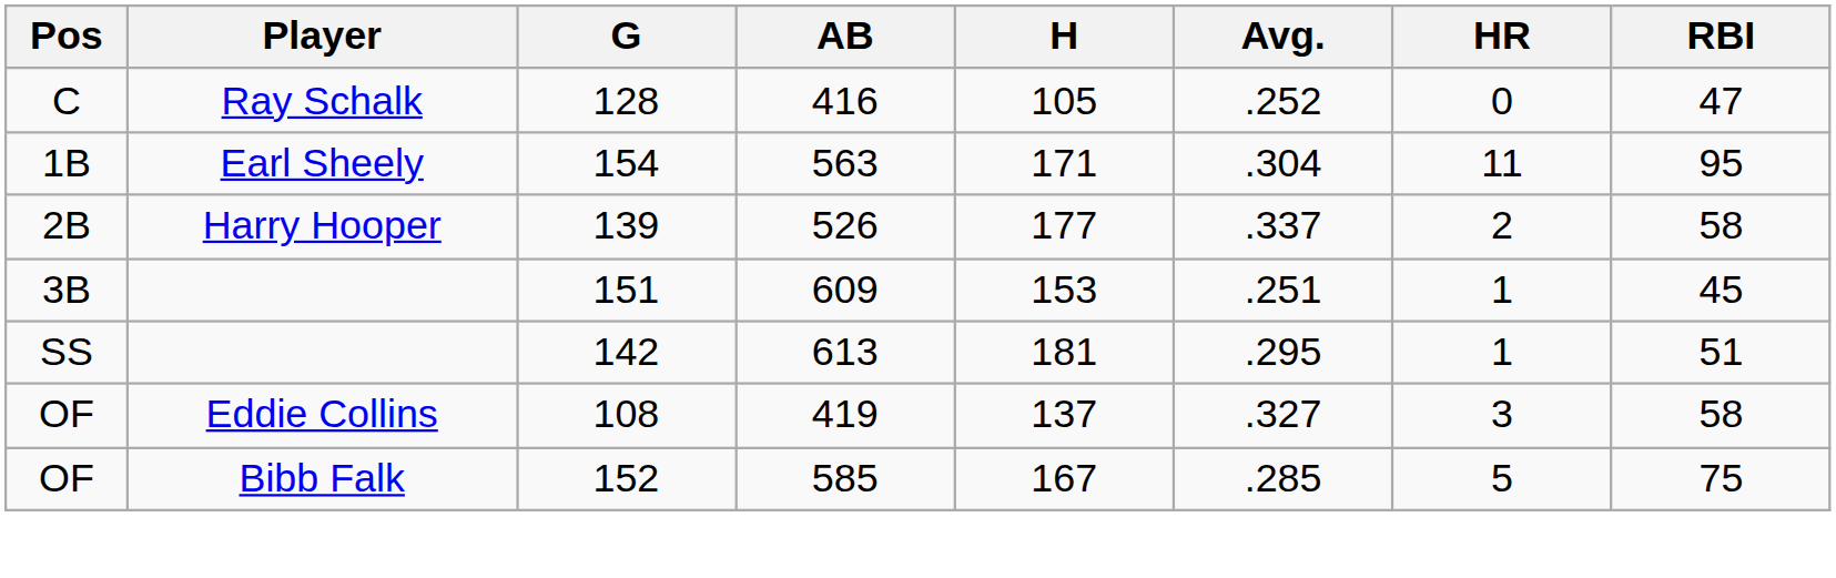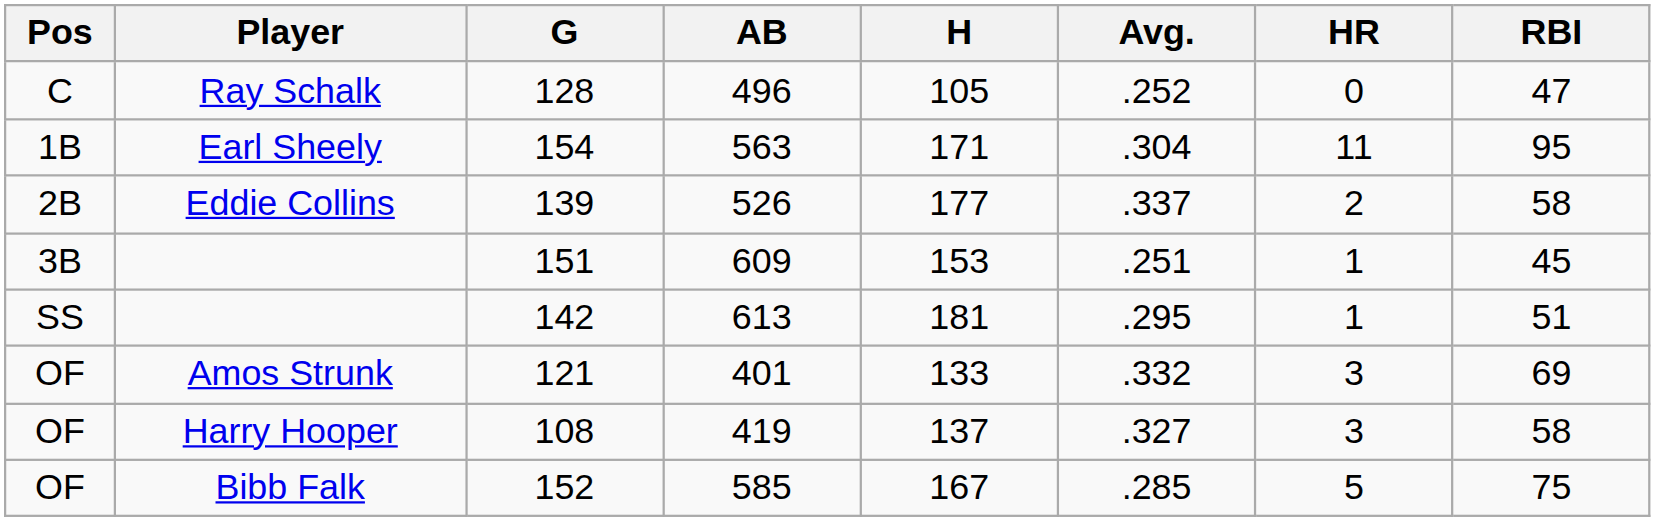128 | AB: 416 -> 496
139 | Player: Harry Hooper -> Eddie Collins
+ row: OF | Amos Strunk | 121 | 401 | 133 | .332 | 3 | 69
108 | Player: Eddie Collins -> Harry Hooper
